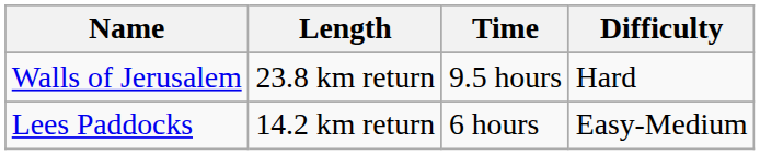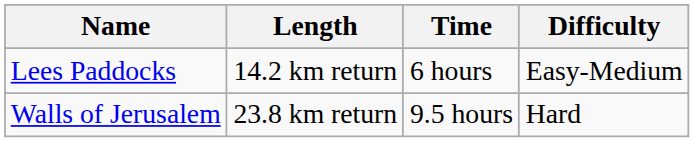rows swapped: Lees Paddocks <-> Walls of Jerusalem
